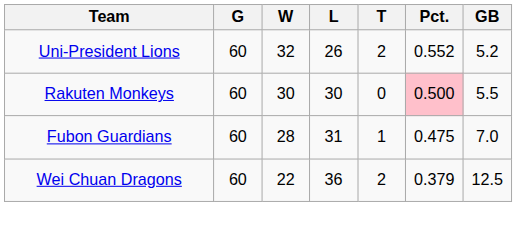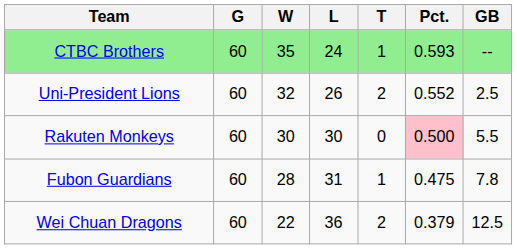+ row: CTBC Brothers | 60 | 35 | 24 | 1 | 0.593 | --
Uni-President Lions | GB: 5.2 -> 2.5
Fubon Guardians | GB: 7.0 -> 7.8
